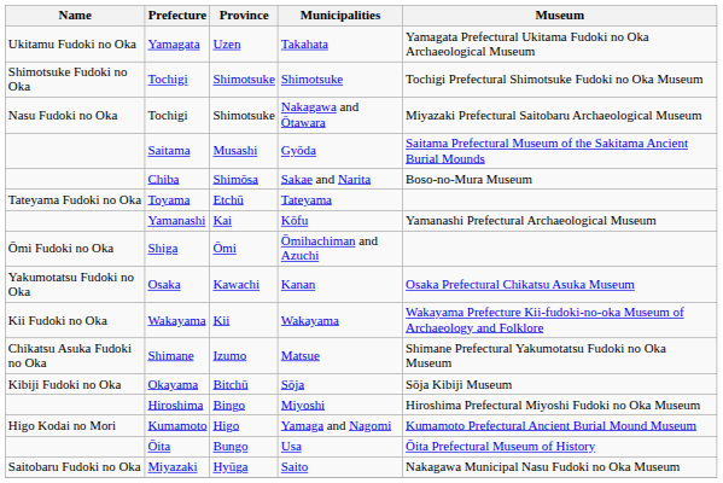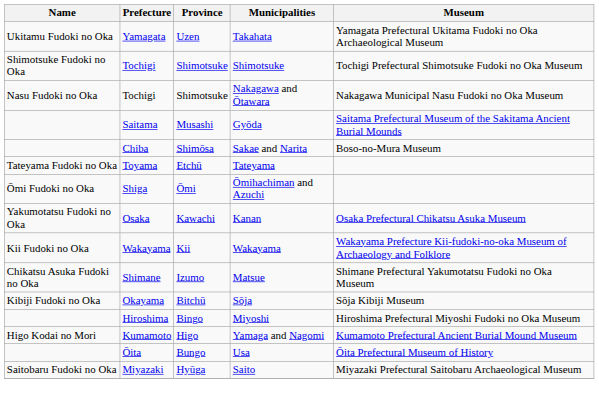Nakagawa and Ōtawara | Museum: Miyazaki Prefectural Saitobaru Archaeological Museum -> Nakagawa Municipal Nasu Fudoki no Oka Museum
- row: Yamanashi | Kai | Kōfu | Yamanashi Prefectural Archaeological Museum
Saito | Museum: Nakagawa Municipal Nasu Fudoki no Oka Museum -> Miyazaki Prefectural Saitobaru Archaeological Museum
